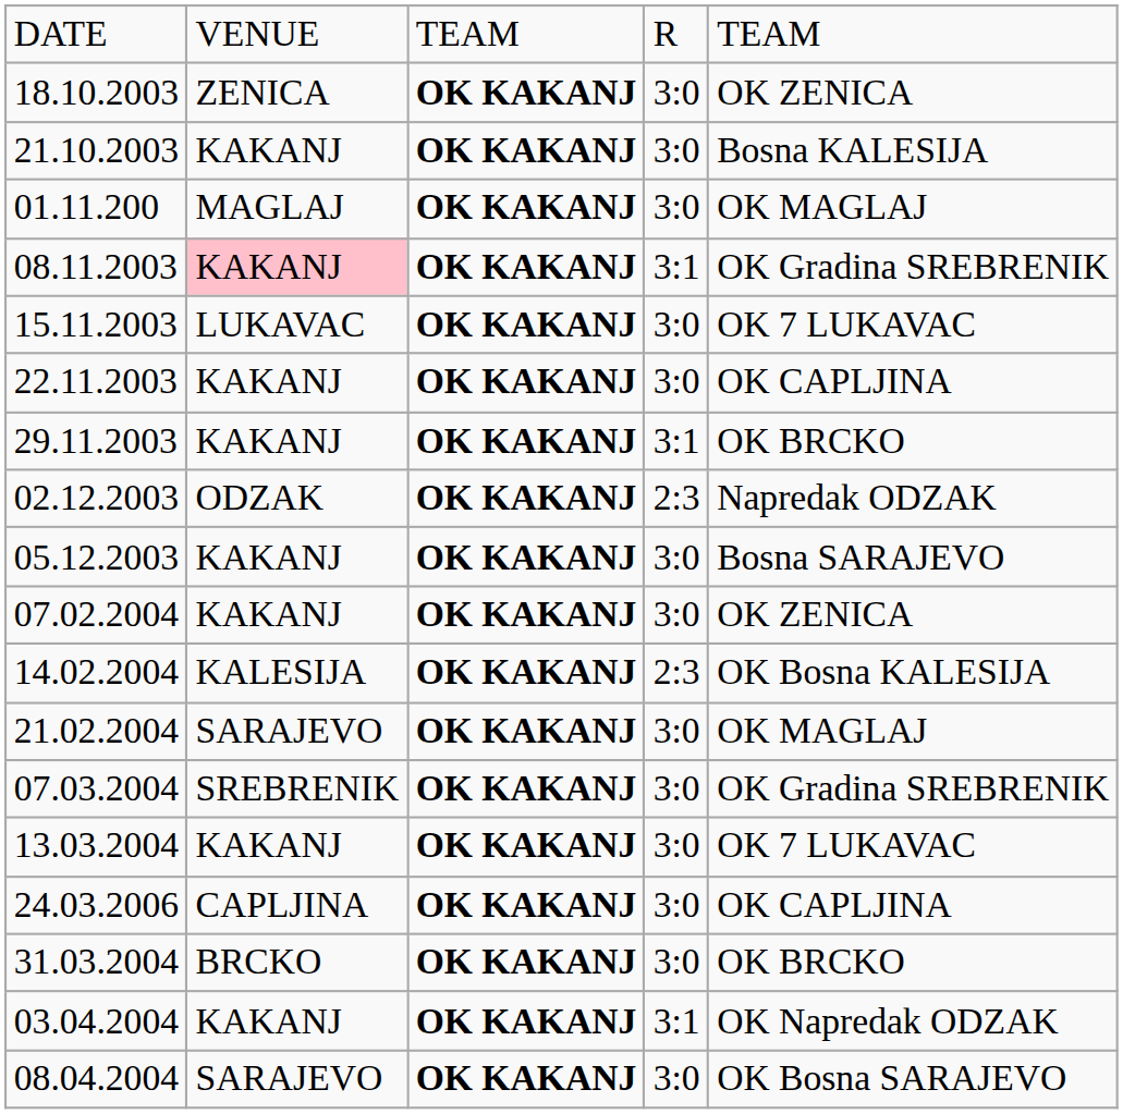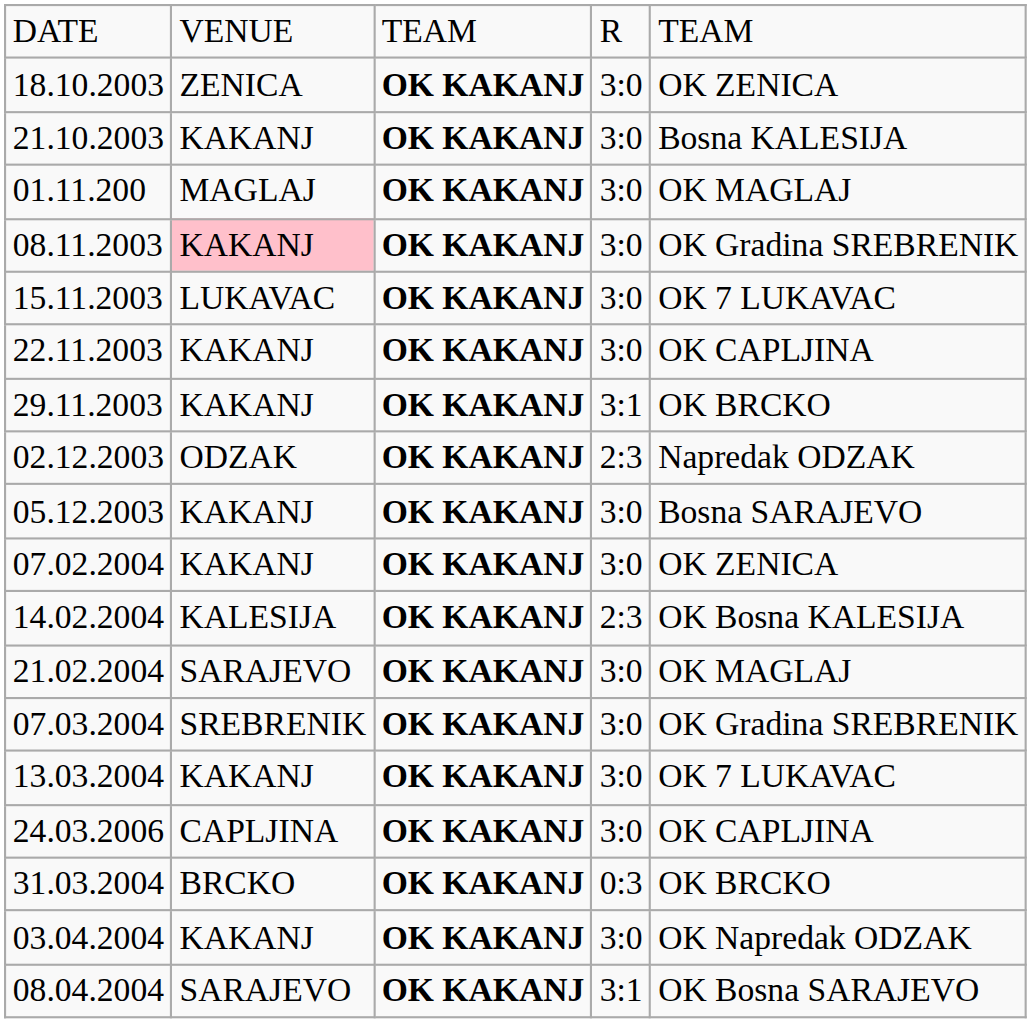08.11.2003 | column 4: 3:1 -> 3:0
31.03.2004 | column 4: 3:0 -> 0:3
03.04.2004 | column 4: 3:1 -> 3:0
08.04.2004 | column 4: 3:0 -> 3:1
